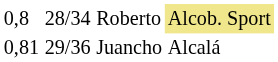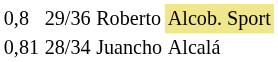Roberto | column 2: 28/34 -> 29/36
Juancho | column 2: 29/36 -> 28/34
